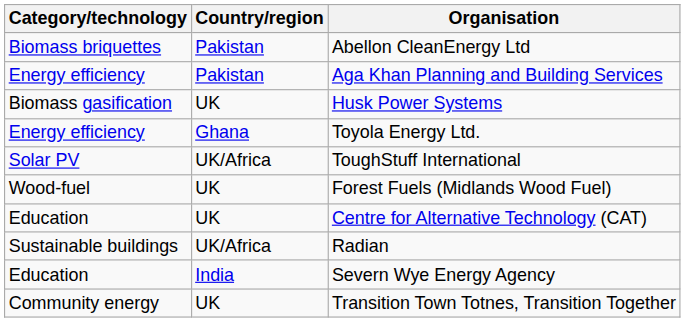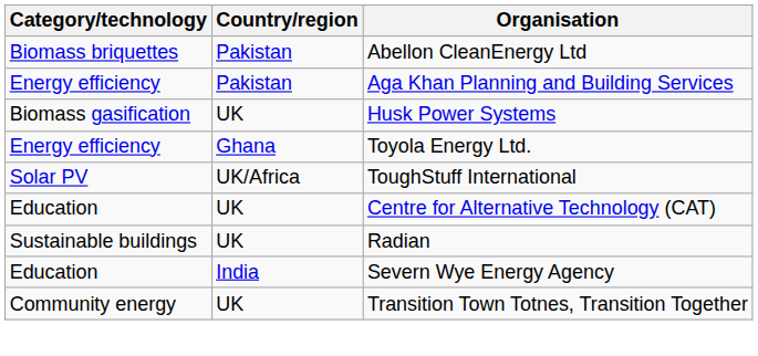- row: Wood-fuel | UK | Forest Fuels (Midlands Wood Fuel)
Radian | Country/region: UK/Africa -> UK
